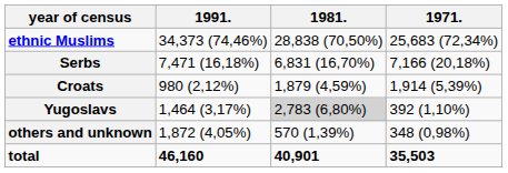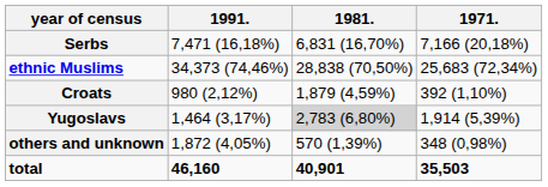rows swapped: ethnic Muslims <-> Serbs
Croats | 1971.: 1,914 (5,39%) -> 392 (1,10%)
Yugoslavs | 1971.: 392 (1,10%) -> 1,914 (5,39%)
